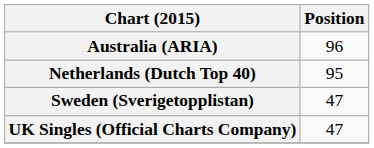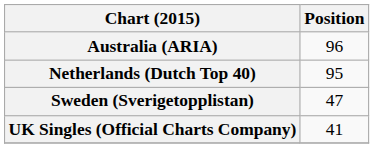UK Singles (Official Charts Company) | Position: 47 -> 41
